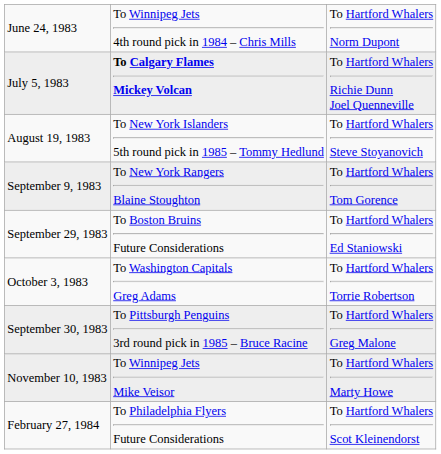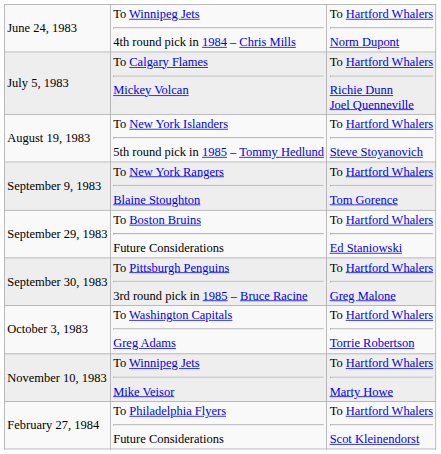July 5, 1983 | column 2: bold -> normal
rows swapped: September 30, 1983 <-> October 3, 1983
